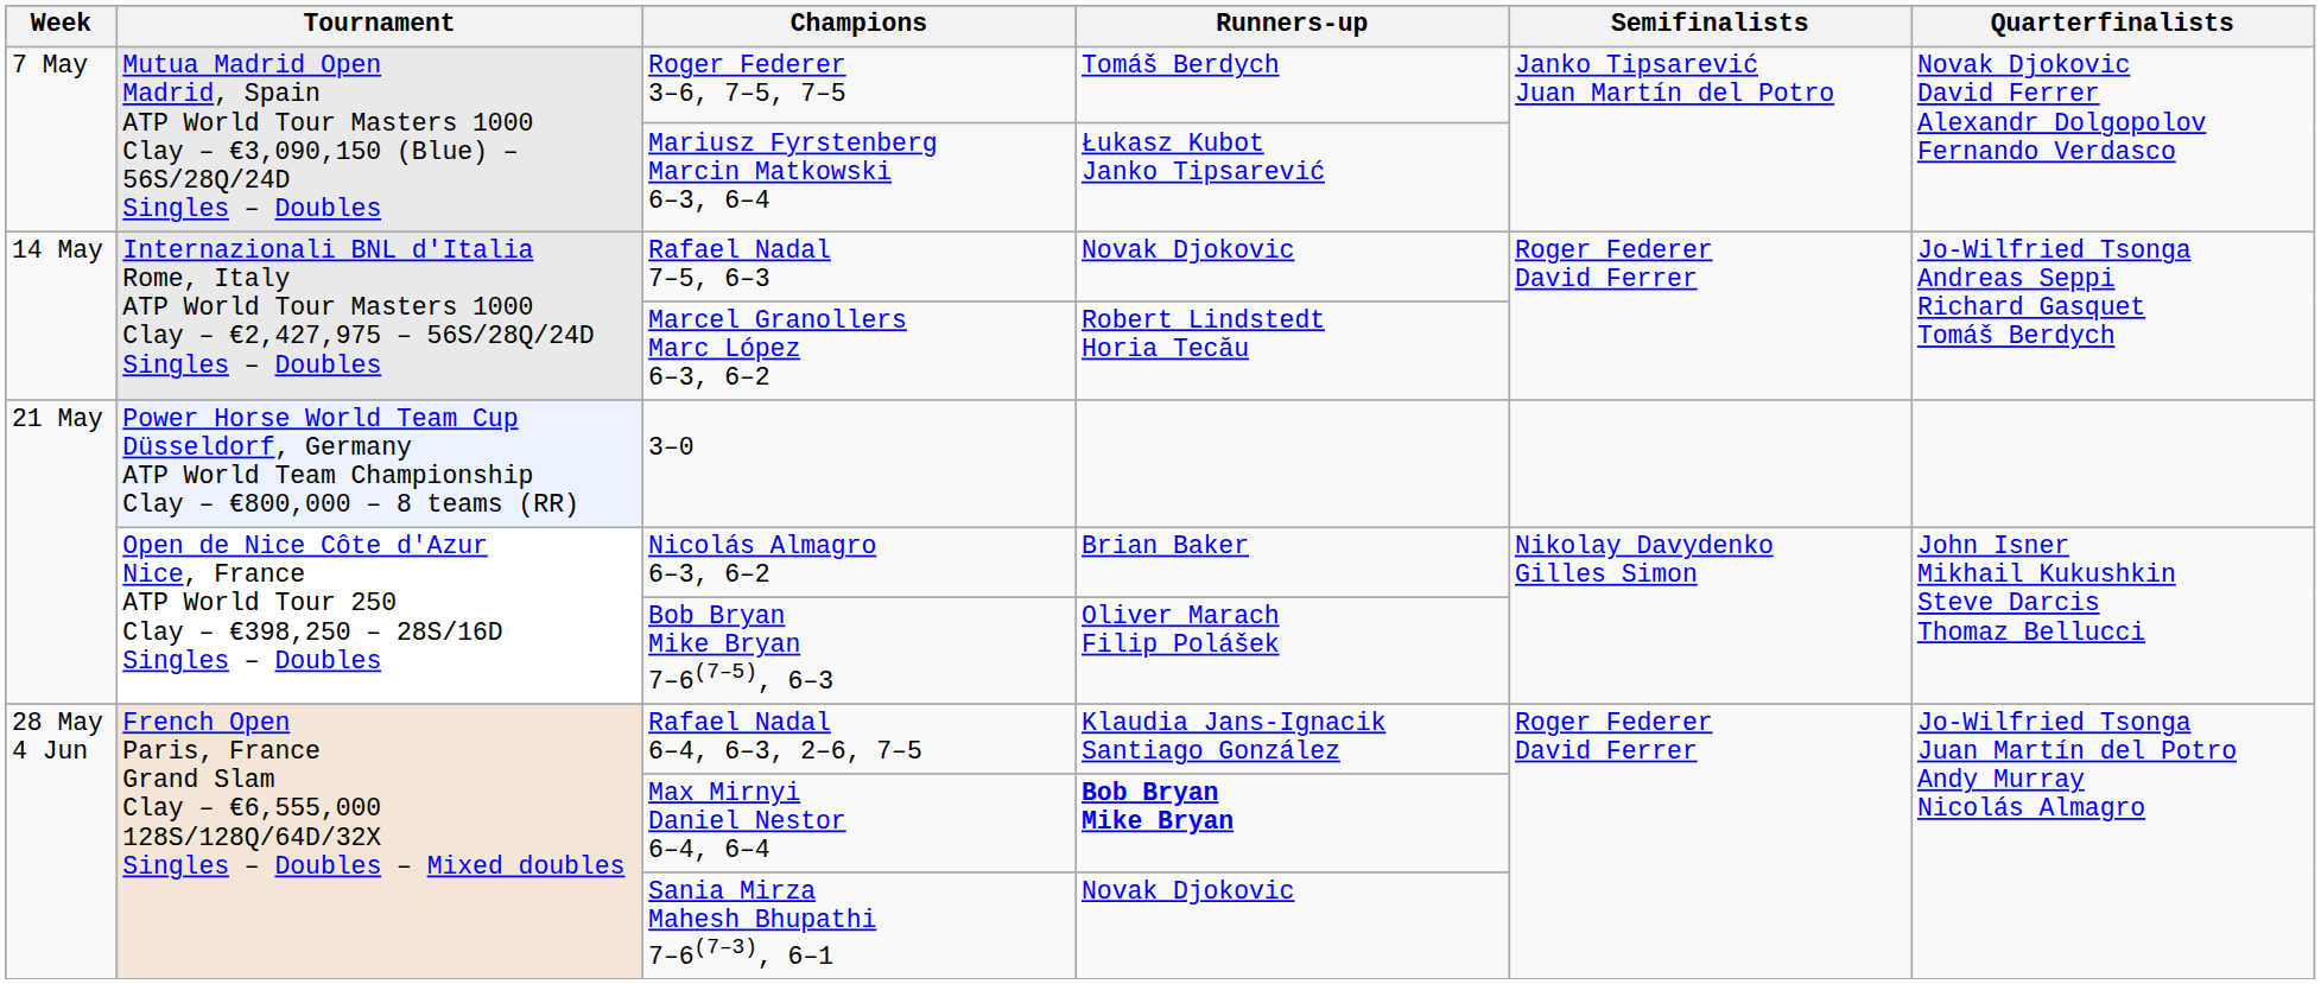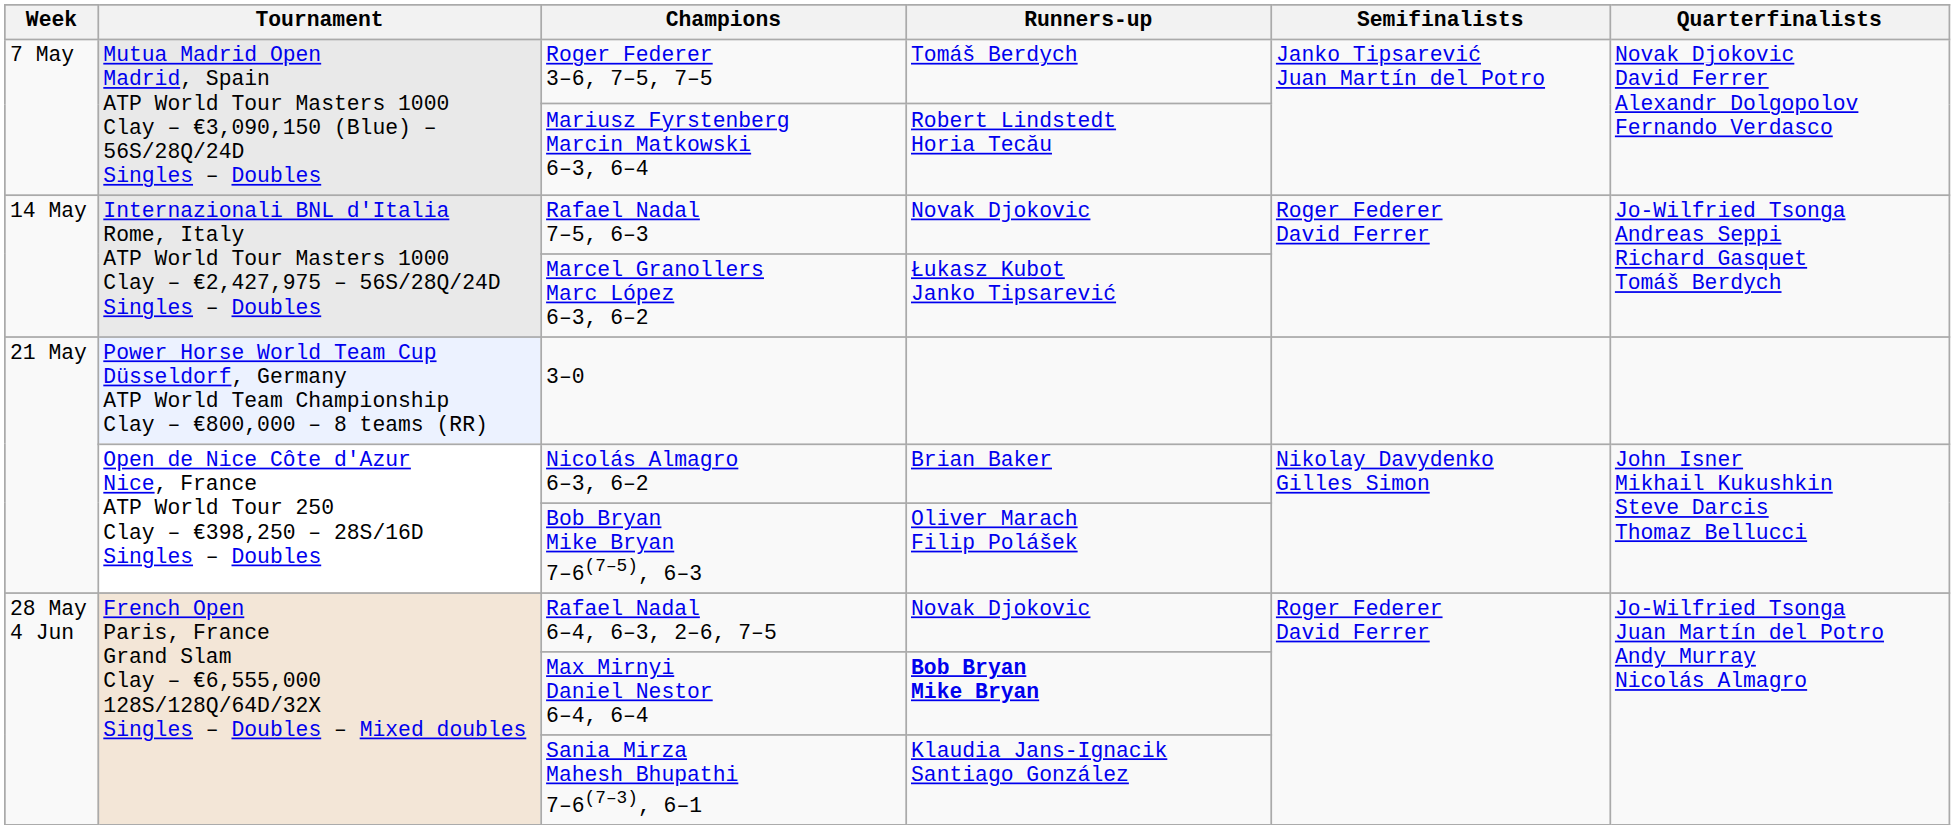Mariusz Fyrstenberg Marcin Matkowski 6–3, 6–4 | Runners-up: Łukasz Kubot Janko Tipsarević -> Robert Lindstedt Horia Tecău
Marcel Granollers Marc López 6–3, 6–2 | Runners-up: Robert Lindstedt Horia Tecău -> Łukasz Kubot Janko Tipsarević
Rafael Nadal 6–4, 6–3, 2–6, 7–5 | Runners-up: Klaudia Jans-Ignacik Santiago González -> Novak Djokovic
Sania Mirza Mahesh Bhupathi 7–6(7–3), 6–1 | Runners-up: Novak Djokovic -> Klaudia Jans-Ignacik Santiago González
